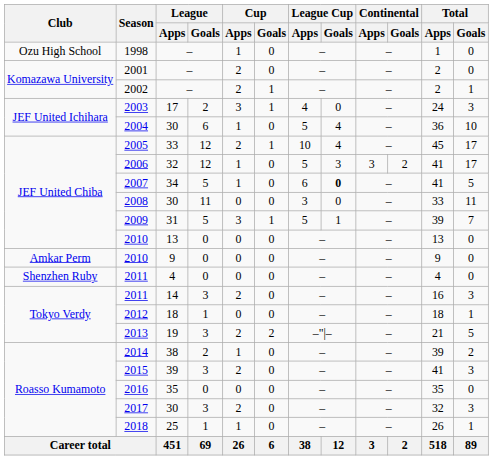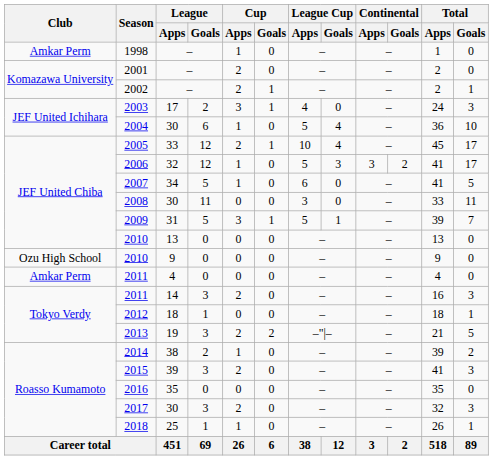1998 | Club: Ozu High School -> Amkar Perm
2007 | League Cup / Goals: bold -> normal
2010 / 9 | Club: Amkar Perm -> Ozu High School
2011 / 4 | Club: Shenzhen Ruby -> Amkar Perm
